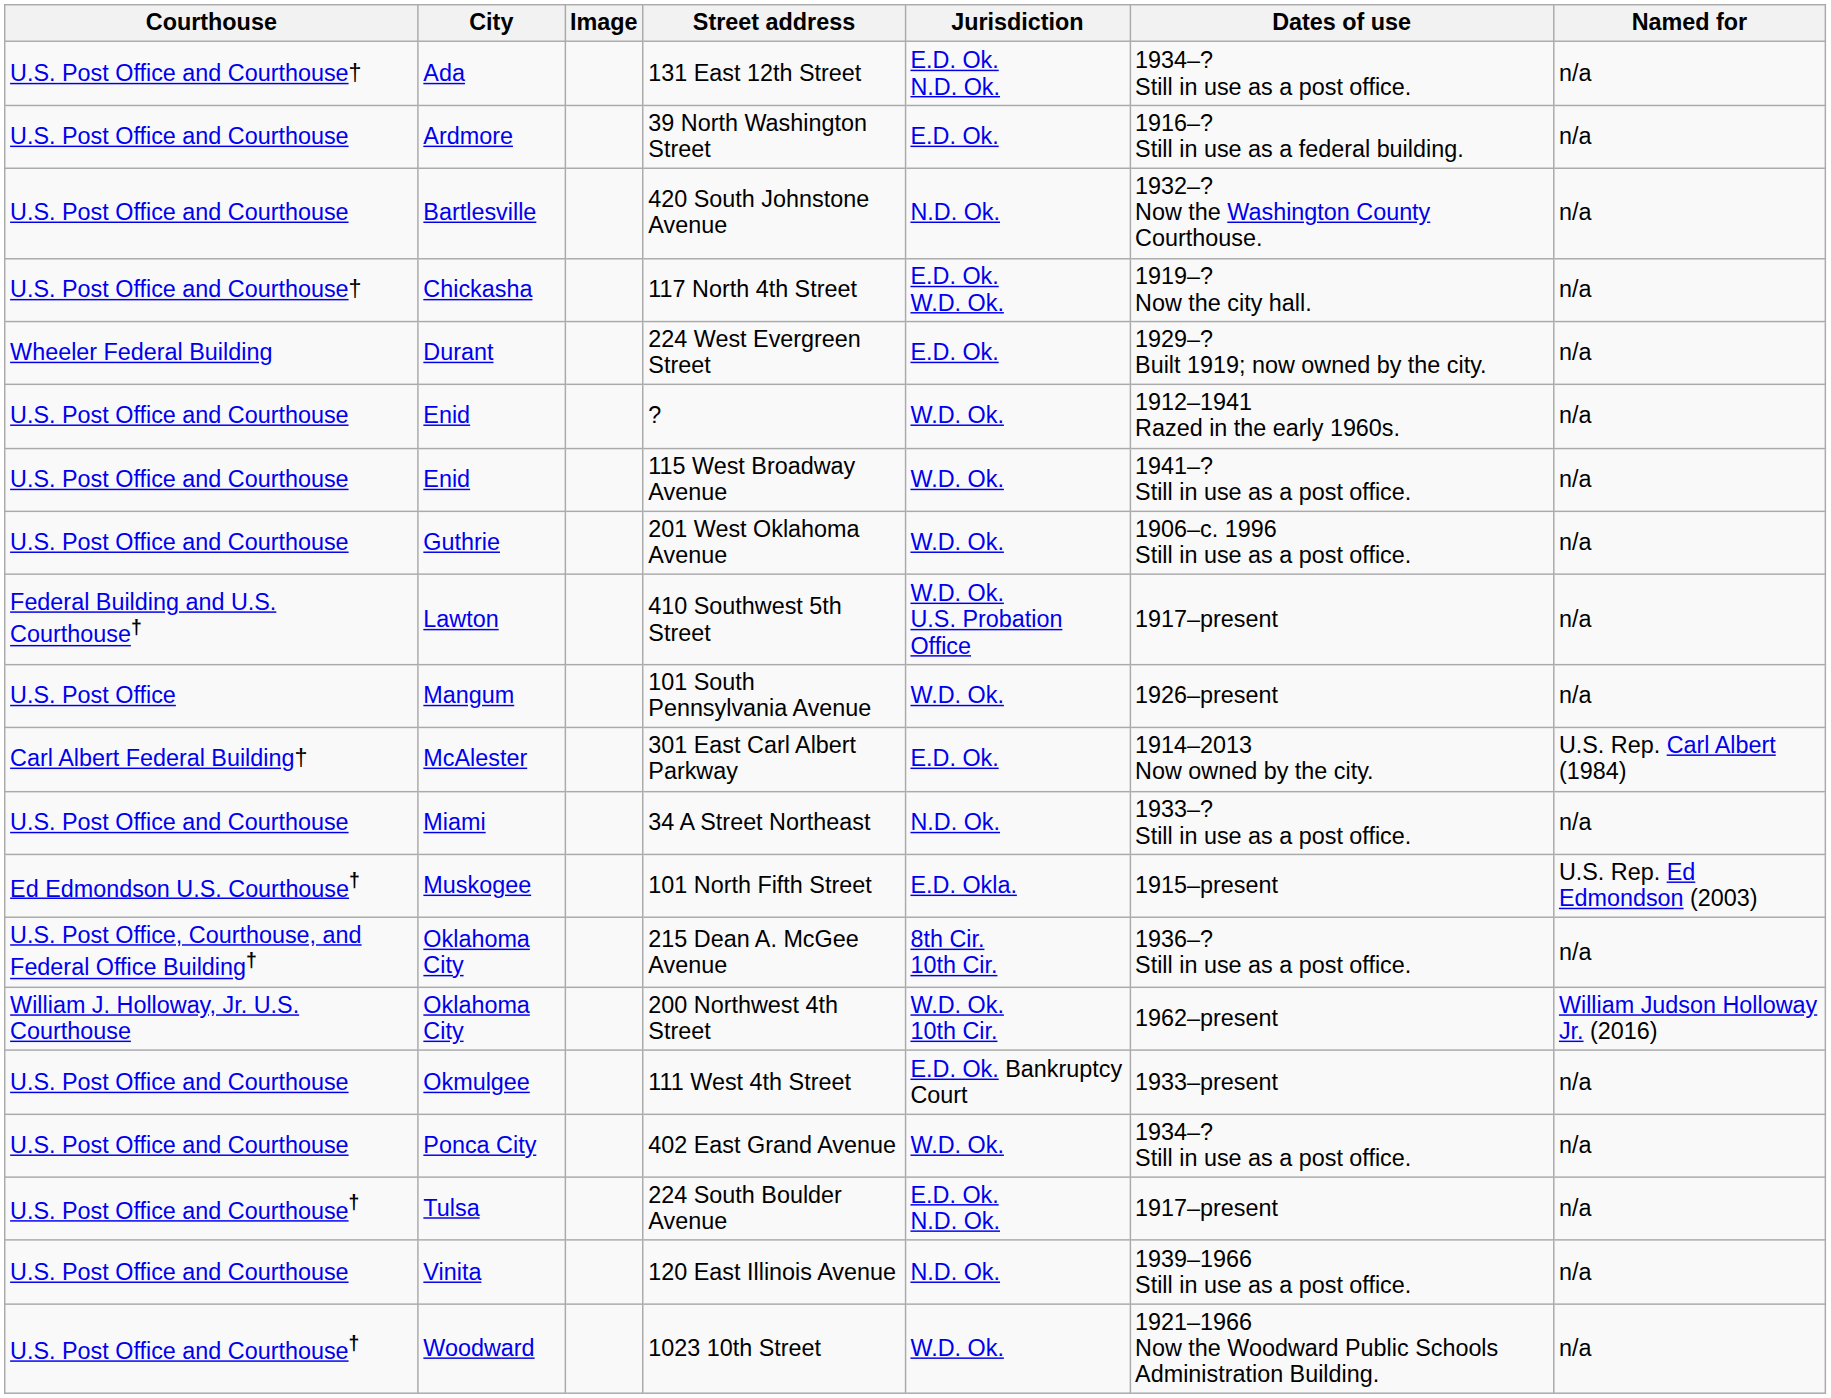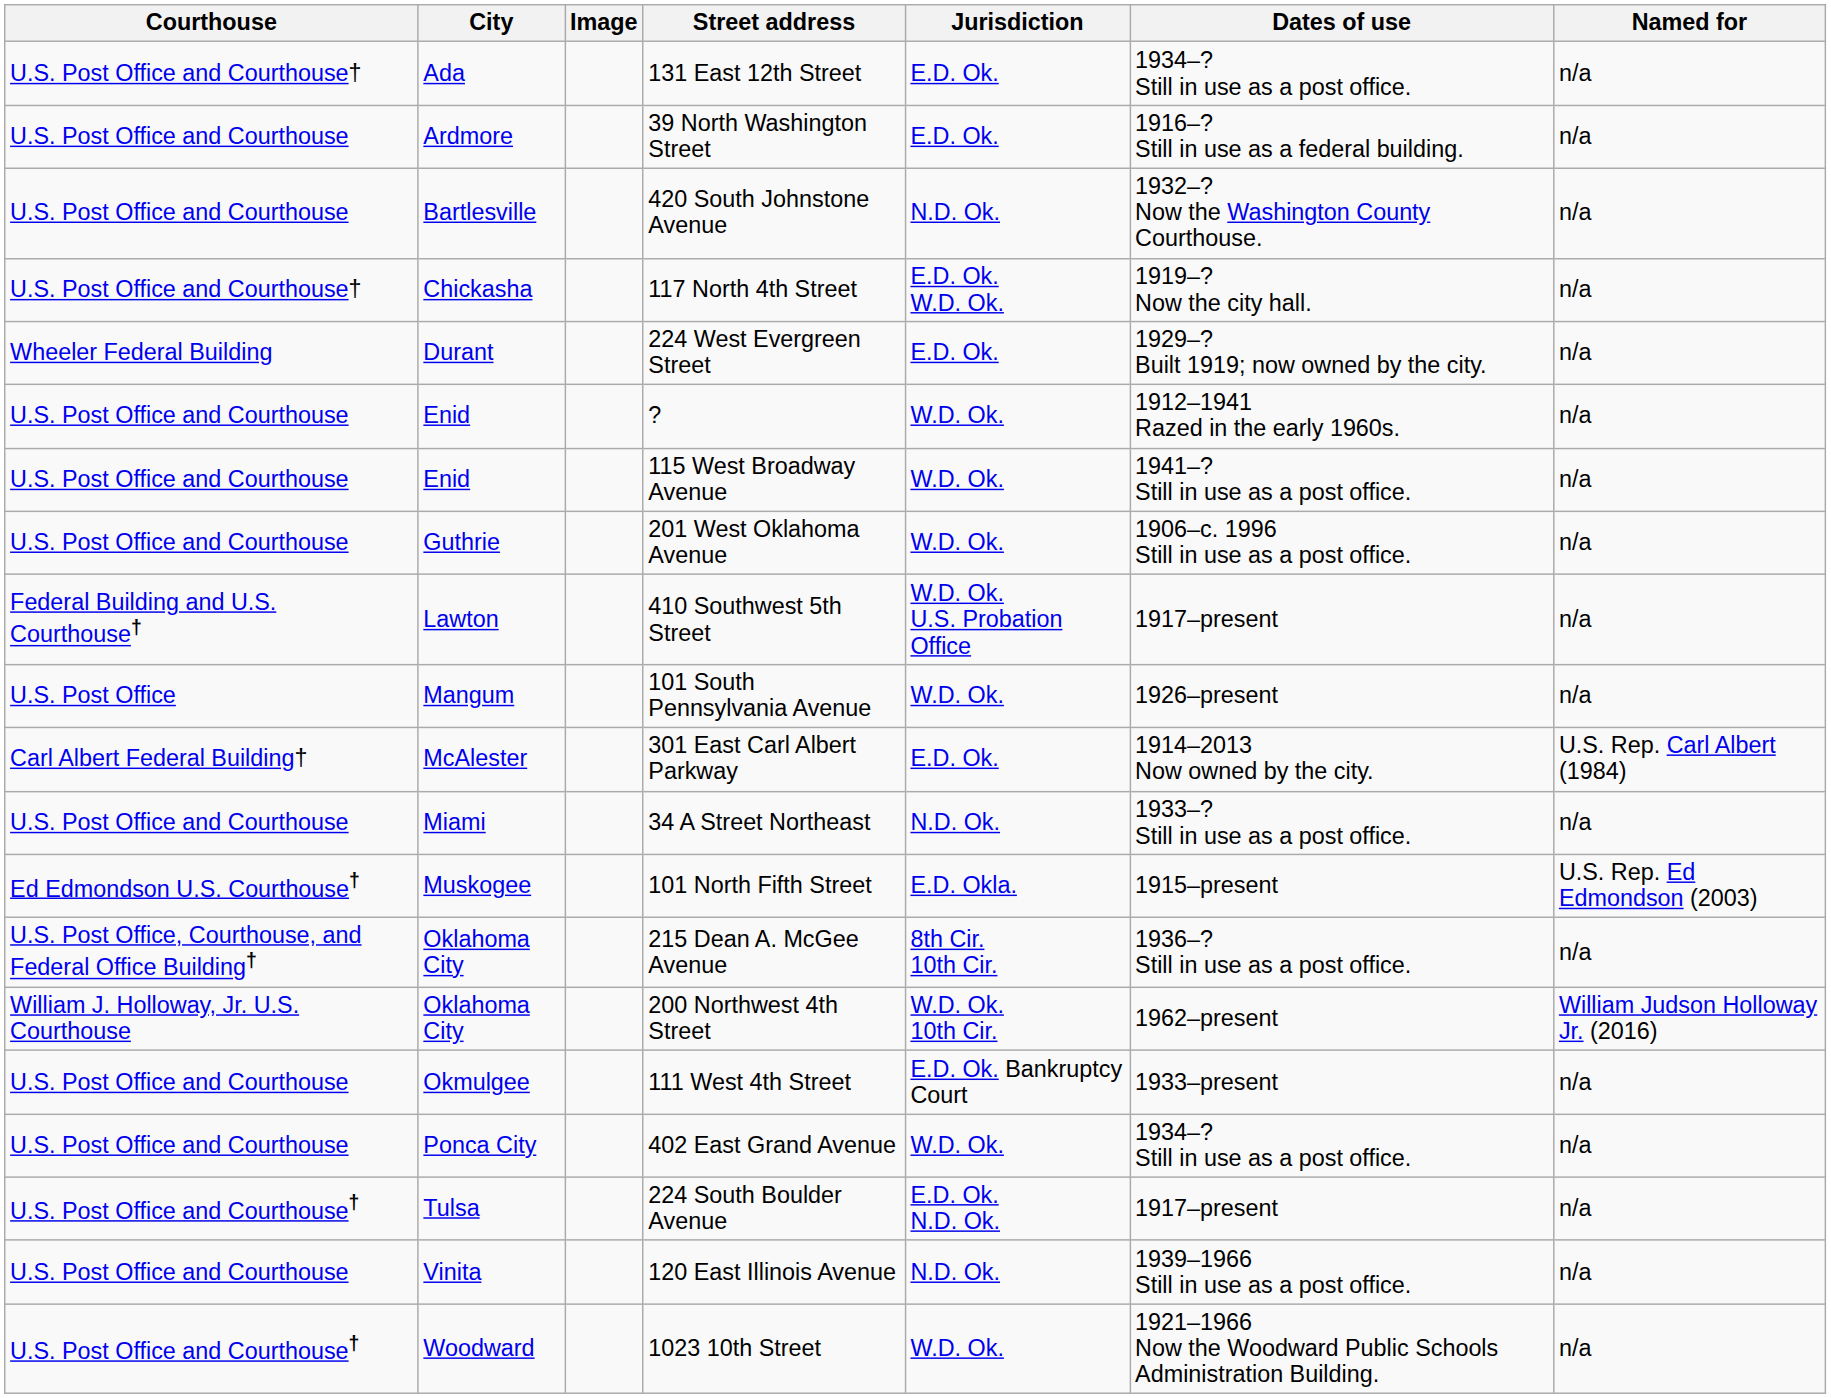131 East 12th Street | Jurisdiction: E.D. Ok. N.D. Ok. -> E.D. Ok.
